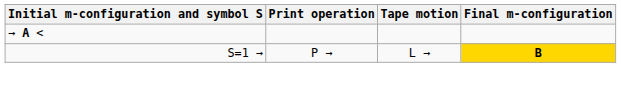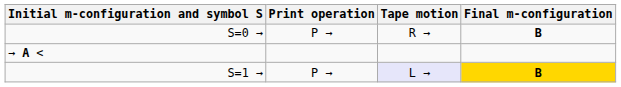+ row: S=0 → | P → | R → | B
S=1 → | Tape motion: no background -> lavender background
